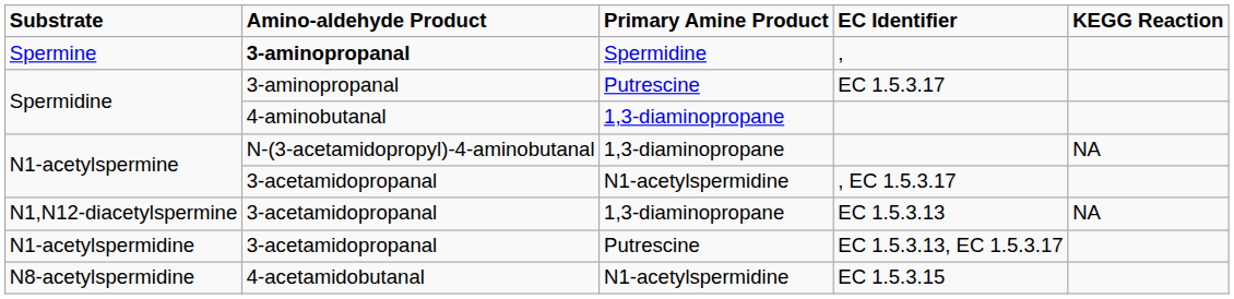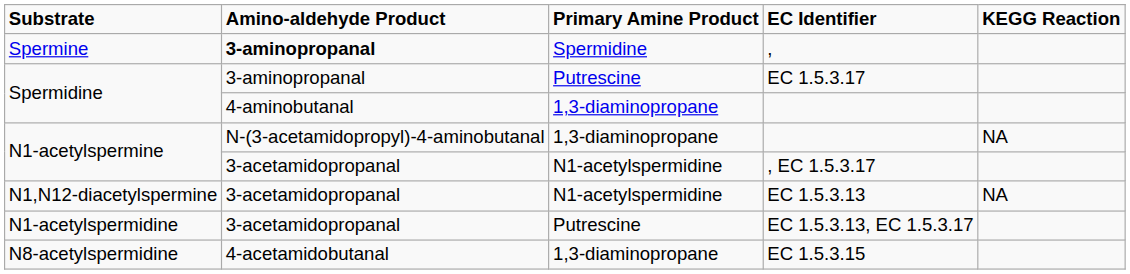EC 1.5.3.13 | Primary Amine Product: 1,3-diaminopropane -> N1-acetylspermidine
EC 1.5.3.15 | Primary Amine Product: N1-acetylspermidine -> 1,3-diaminopropane
